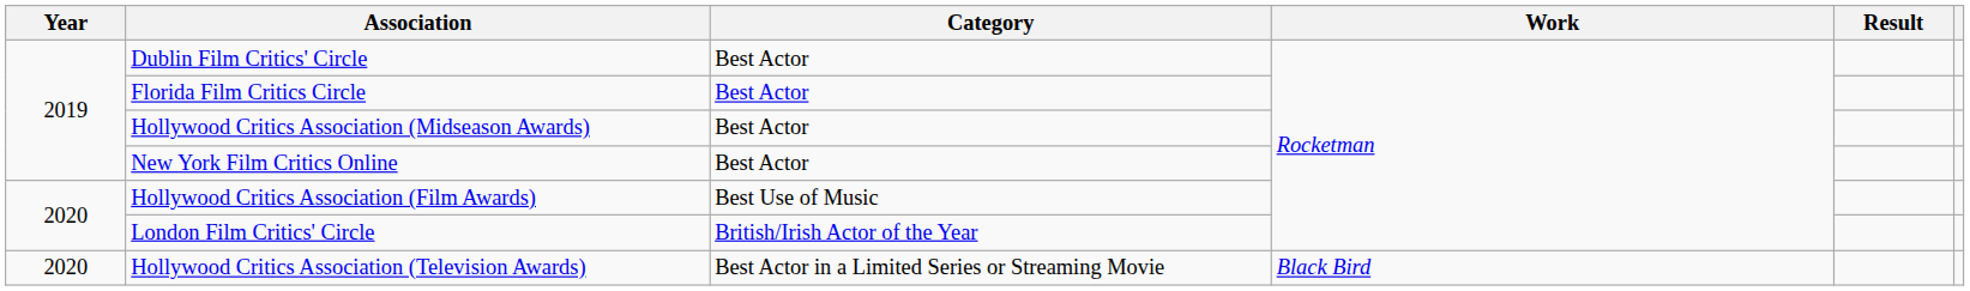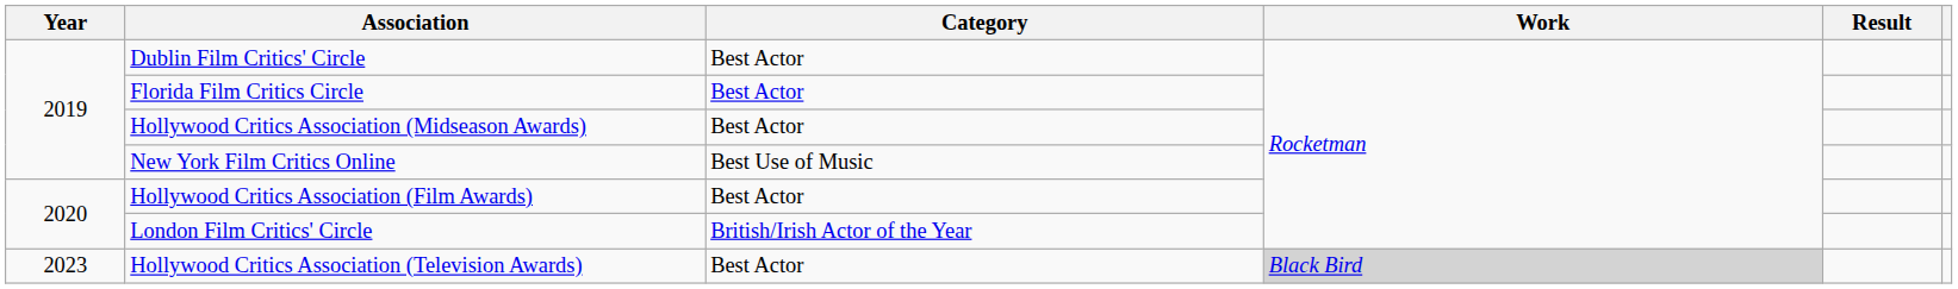New York Film Critics Online | Category: Best Actor -> Best Use of Music
Hollywood Critics Association (Film Awards) | Category: Best Use of Music -> Best Actor
Hollywood Critics Association (Television Awards) | Year: 2020 -> 2023
Hollywood Critics Association (Television Awards) | Category: Best Actor in a Limited Series or Streaming Movie -> Best Actor
Hollywood Critics Association (Television Awards) | Work: no background -> lightgrey background
